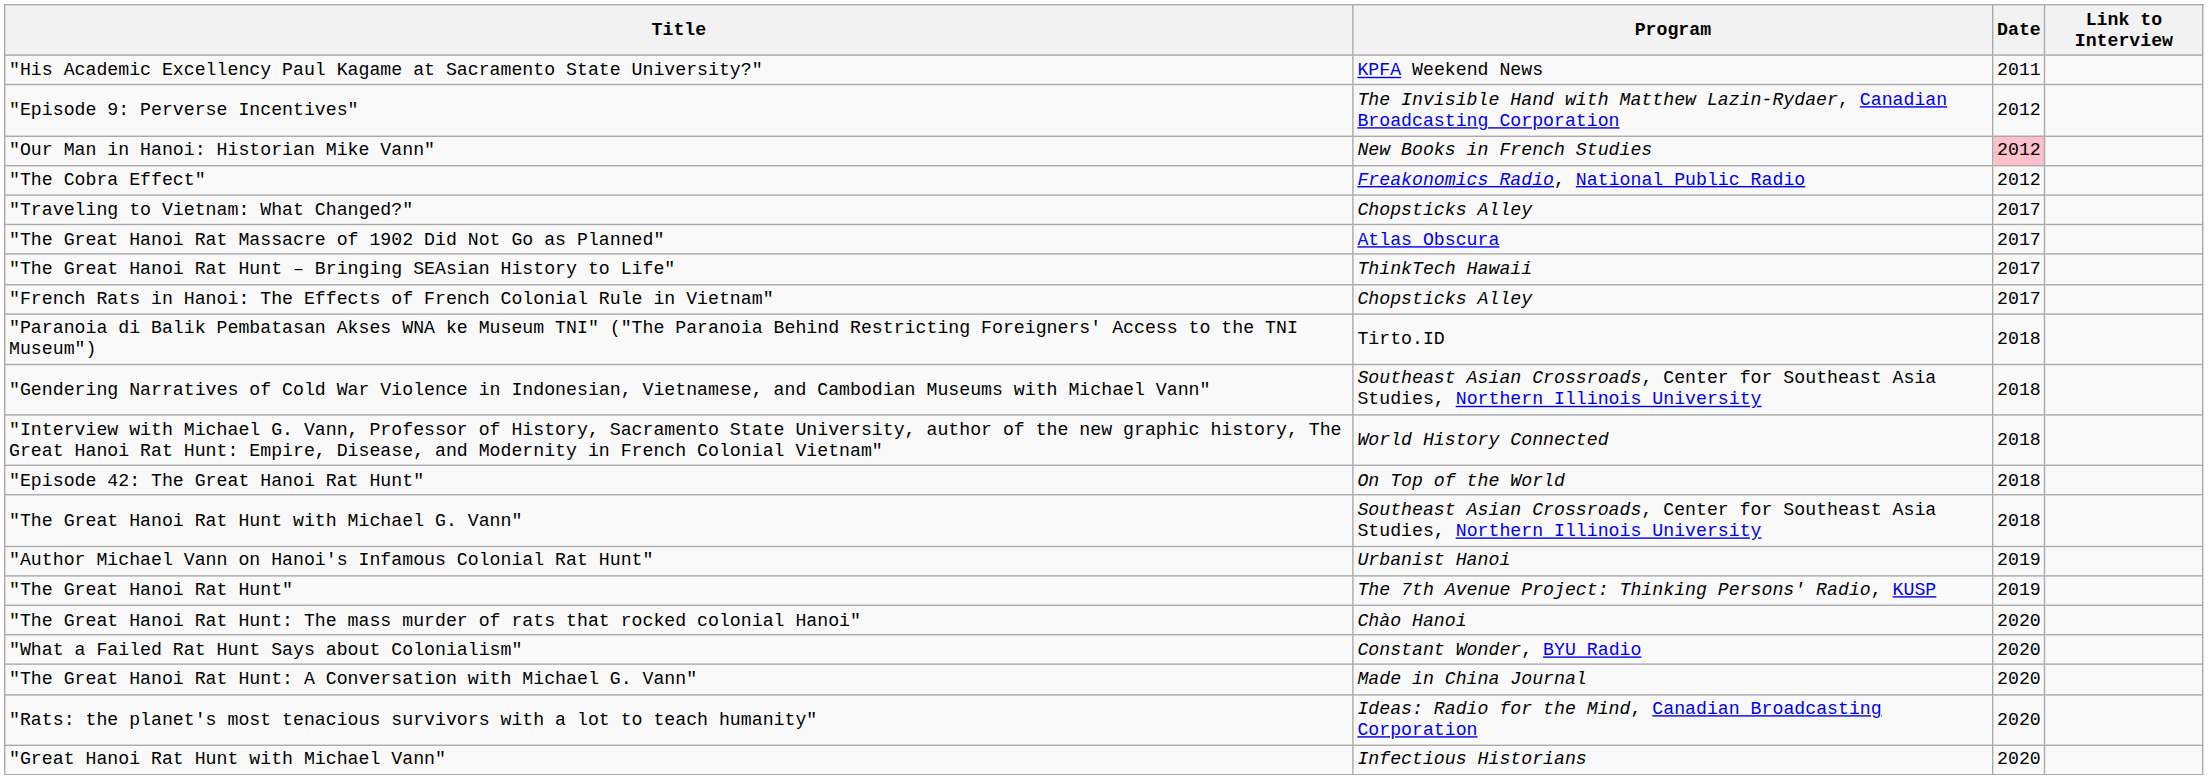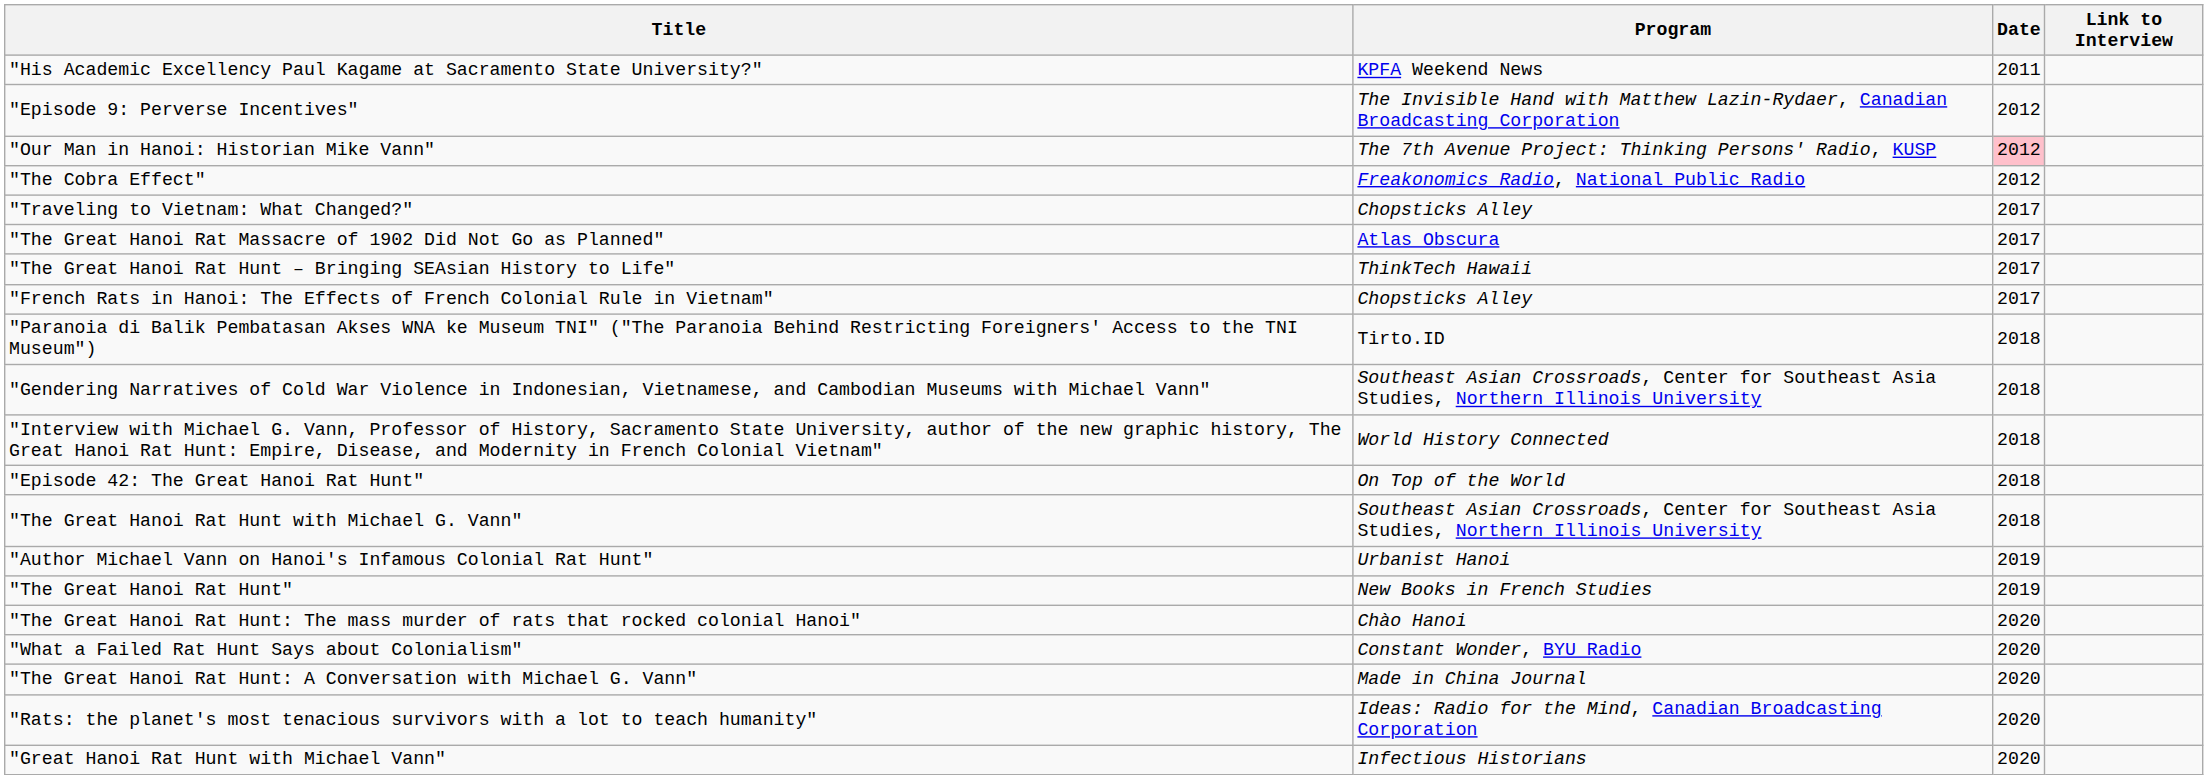"Our Man in Hanoi: Historian Mike Vann" | Program: New Books in French Studies -> The 7th Avenue Project: Thinking Persons' Radio, KUSP
"The Great Hanoi Rat Hunt" | Program: The 7th Avenue Project: Thinking Persons' Radio, KUSP -> New Books in French Studies
